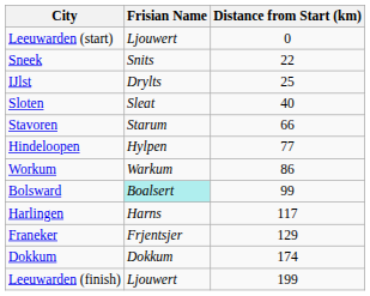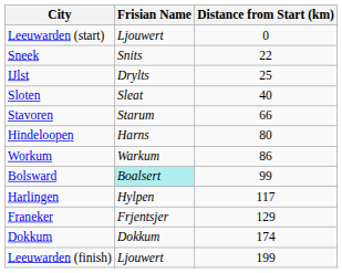Hindeloopen | Frisian Name: Hylpen -> Harns
Hindeloopen | Distance from Start (km): 77 -> 80
Harlingen | Frisian Name: Harns -> Hylpen
